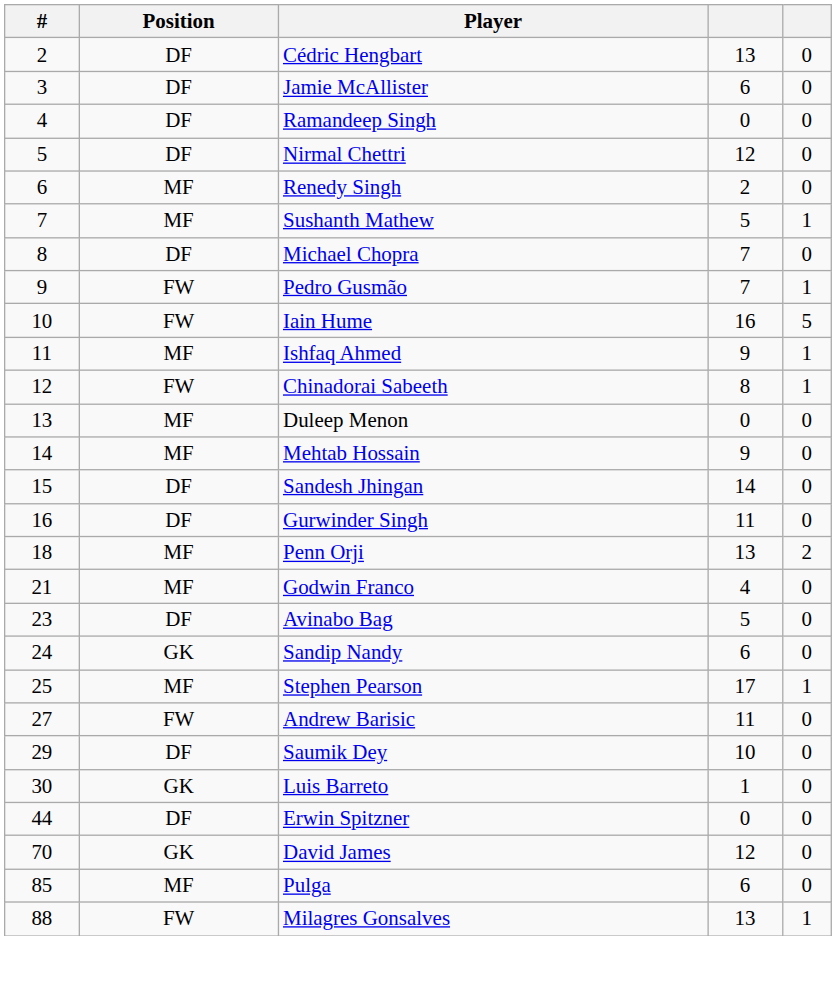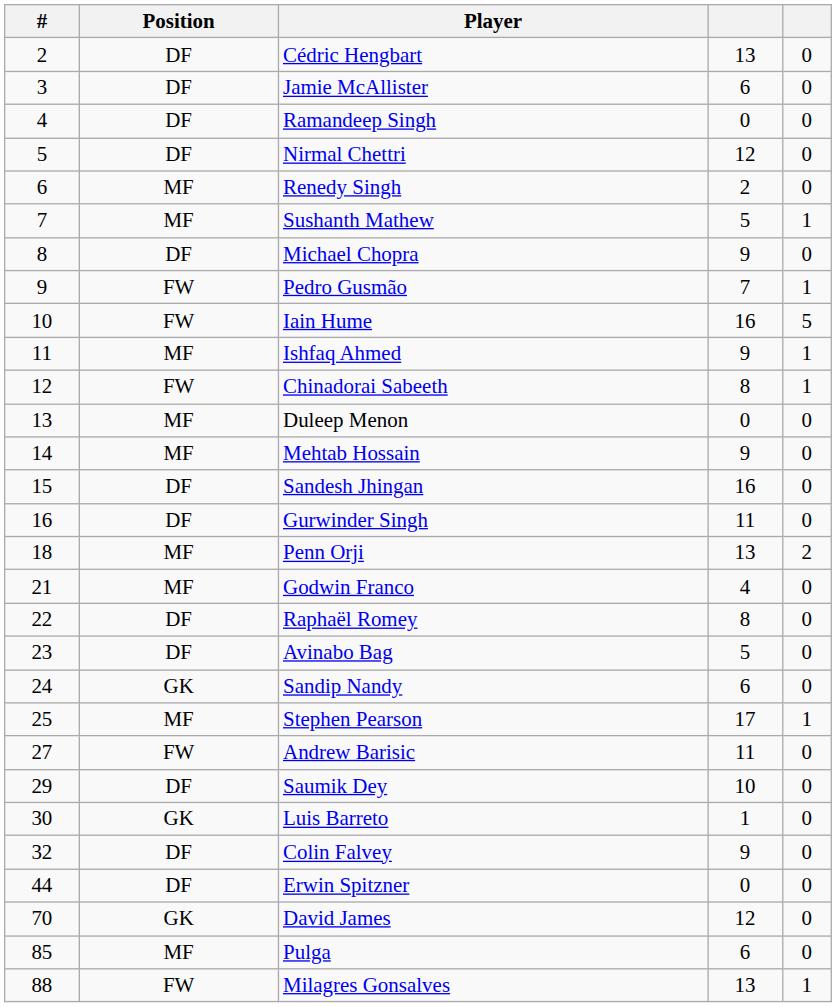Michael Chopra | column 4: 7 -> 9
Sandesh Jhingan | column 4: 14 -> 16
+ row: 22 | DF | Raphaël Romey | 8 | 0
+ row: 32 | DF | Colin Falvey | 9 | 0
